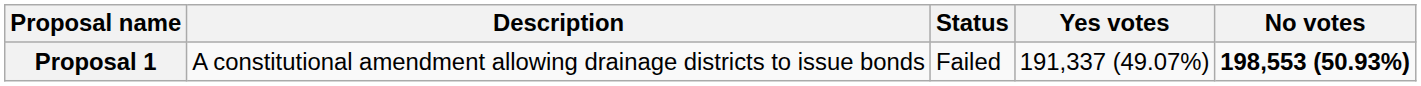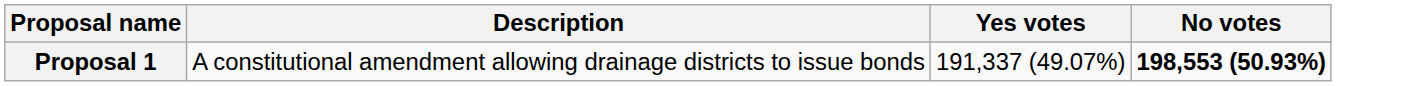- column: Status | Failed
